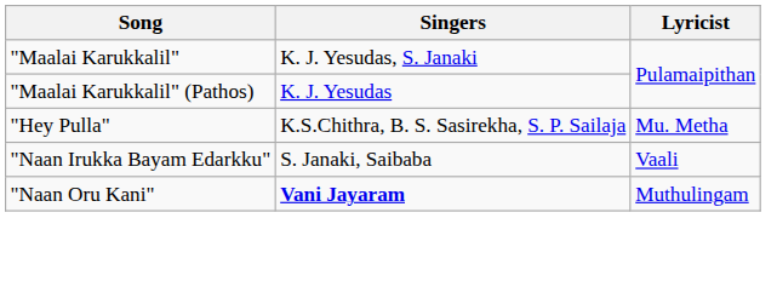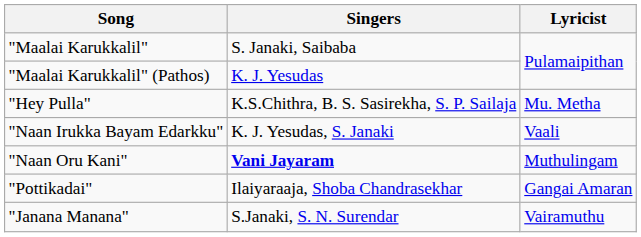"Maalai Karukkalil" | Singers: K. J. Yesudas, S. Janaki -> S. Janaki, Saibaba
"Naan Irukka Bayam Edarkku" | Singers: S. Janaki, Saibaba -> K. J. Yesudas, S. Janaki
+ row: "Pottikadai" | Ilaiyaraaja, Shoba Chandrasekhar | Gangai Amaran
+ row: "Janana Manana" | S.Janaki, S. N. Surendar | Vairamuthu
